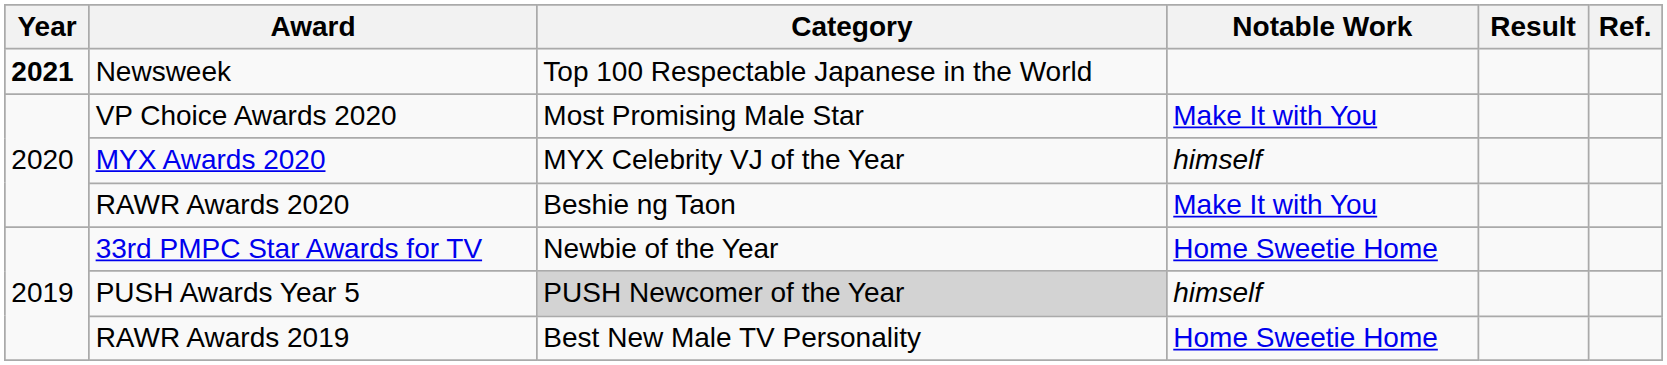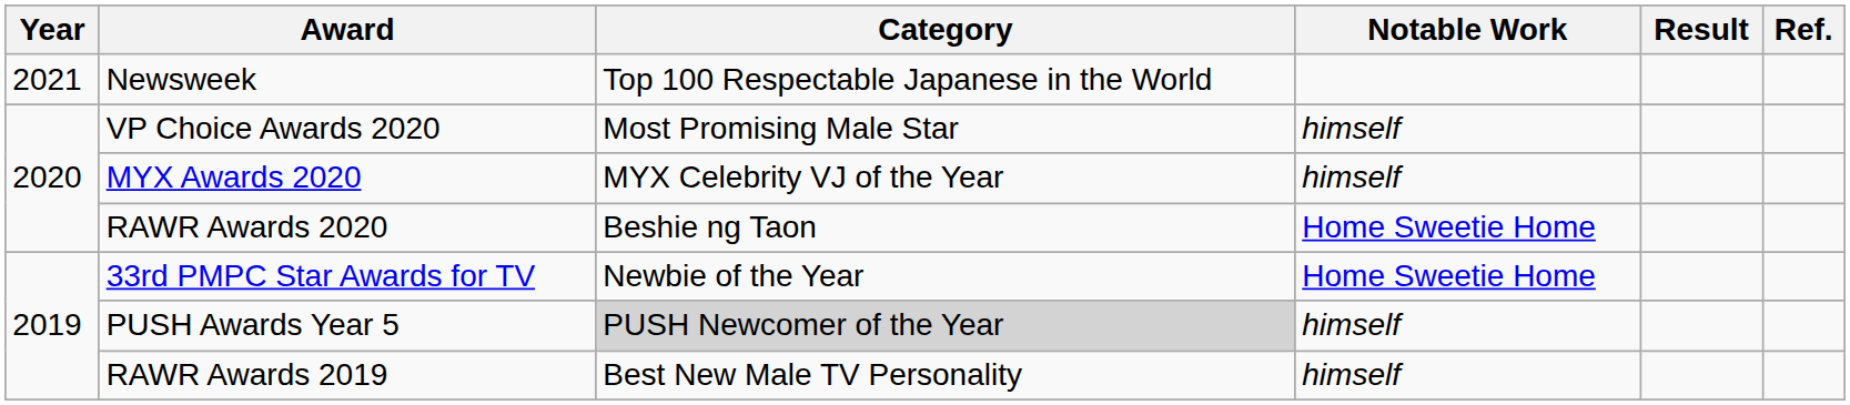Newsweek | Year: bold -> normal
VP Choice Awards 2020 | Notable Work: Make It with You -> himself
RAWR Awards 2020 | Notable Work: Make It with You -> Home Sweetie Home
RAWR Awards 2019 | Notable Work: Home Sweetie Home -> himself
